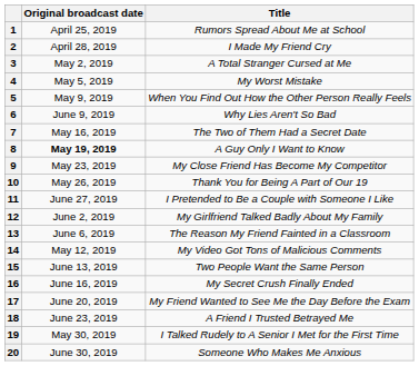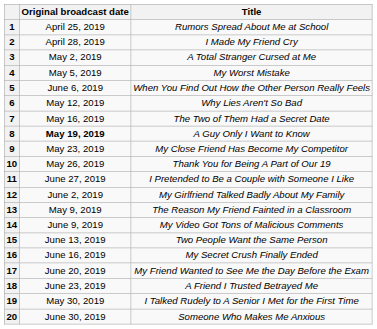5 | Original broadcast date: May 9, 2019 -> June 6, 2019
6 | Original broadcast date: June 9, 2019 -> May 12, 2019
13 | Original broadcast date: June 6, 2019 -> May 9, 2019
14 | Original broadcast date: May 12, 2019 -> June 9, 2019
